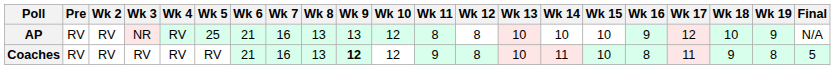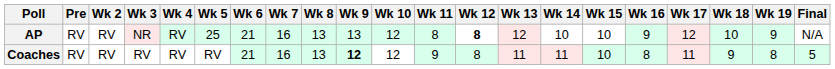AP | Wk 12: normal -> bold
AP | Wk 13: 10 -> 12
Coaches | Wk 13: 10 -> 11
